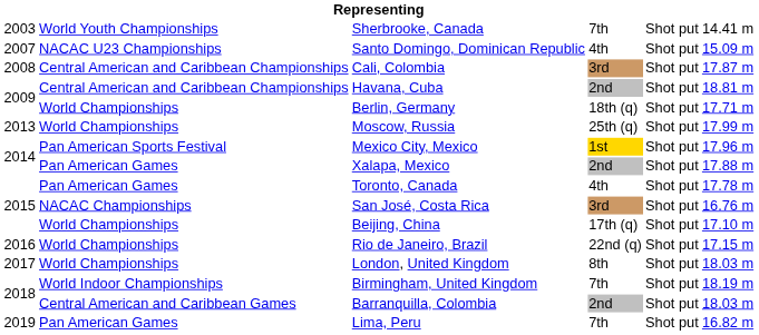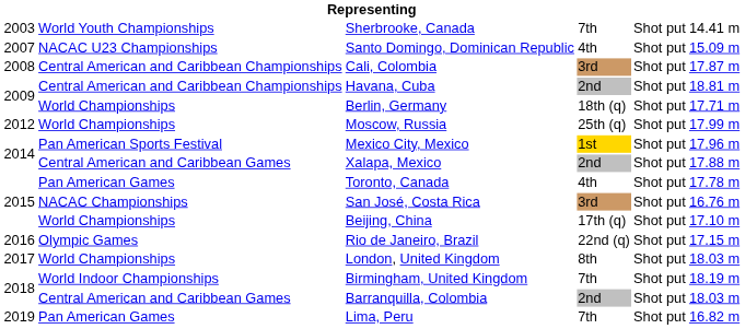Moscow, Russia | column 1: 2013 -> 2012
Xalapa, Mexico | column 2: Pan American Games -> Central American and Caribbean Games
Rio de Janeiro, Brazil | column 2: World Championships -> Olympic Games
